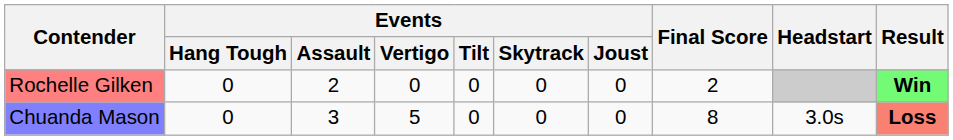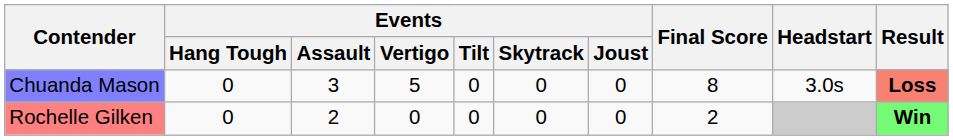rows swapped: Rochelle Gilken <-> Chuanda Mason
